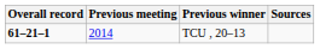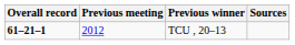TCU , 20–13 | Previous meeting: 2014 -> 2012
